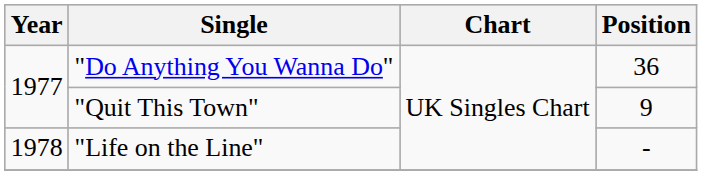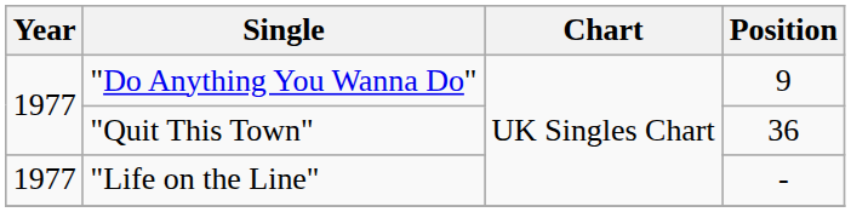"Do Anything You Wanna Do" | Position: 36 -> 9
"Quit This Town" | Position: 9 -> 36
"Life on the Line" | Year: 1978 -> 1977
